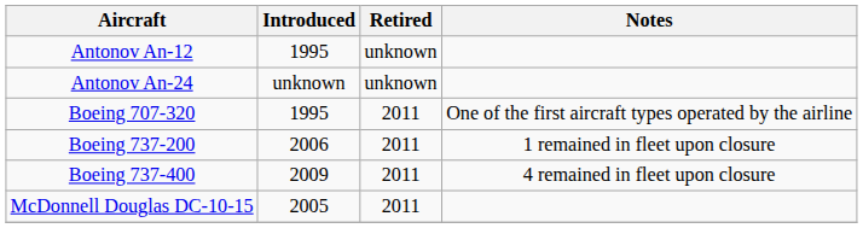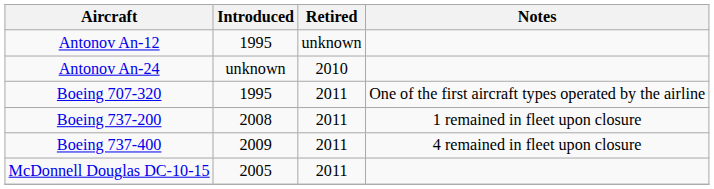Antonov An-24 | Retired: unknown -> 2010
Boeing 737-200 | Introduced: 2006 -> 2008
